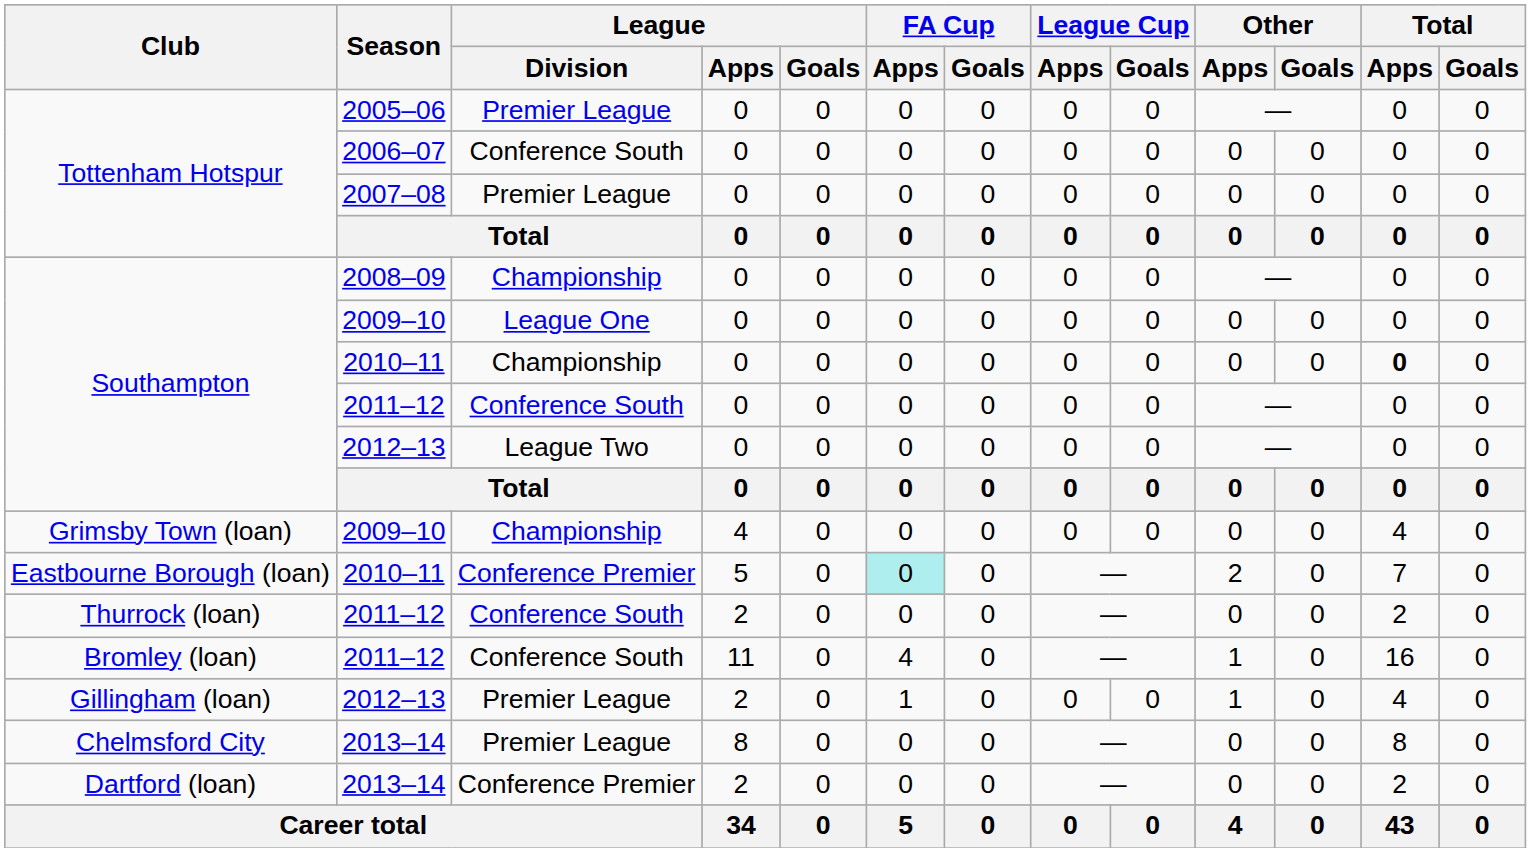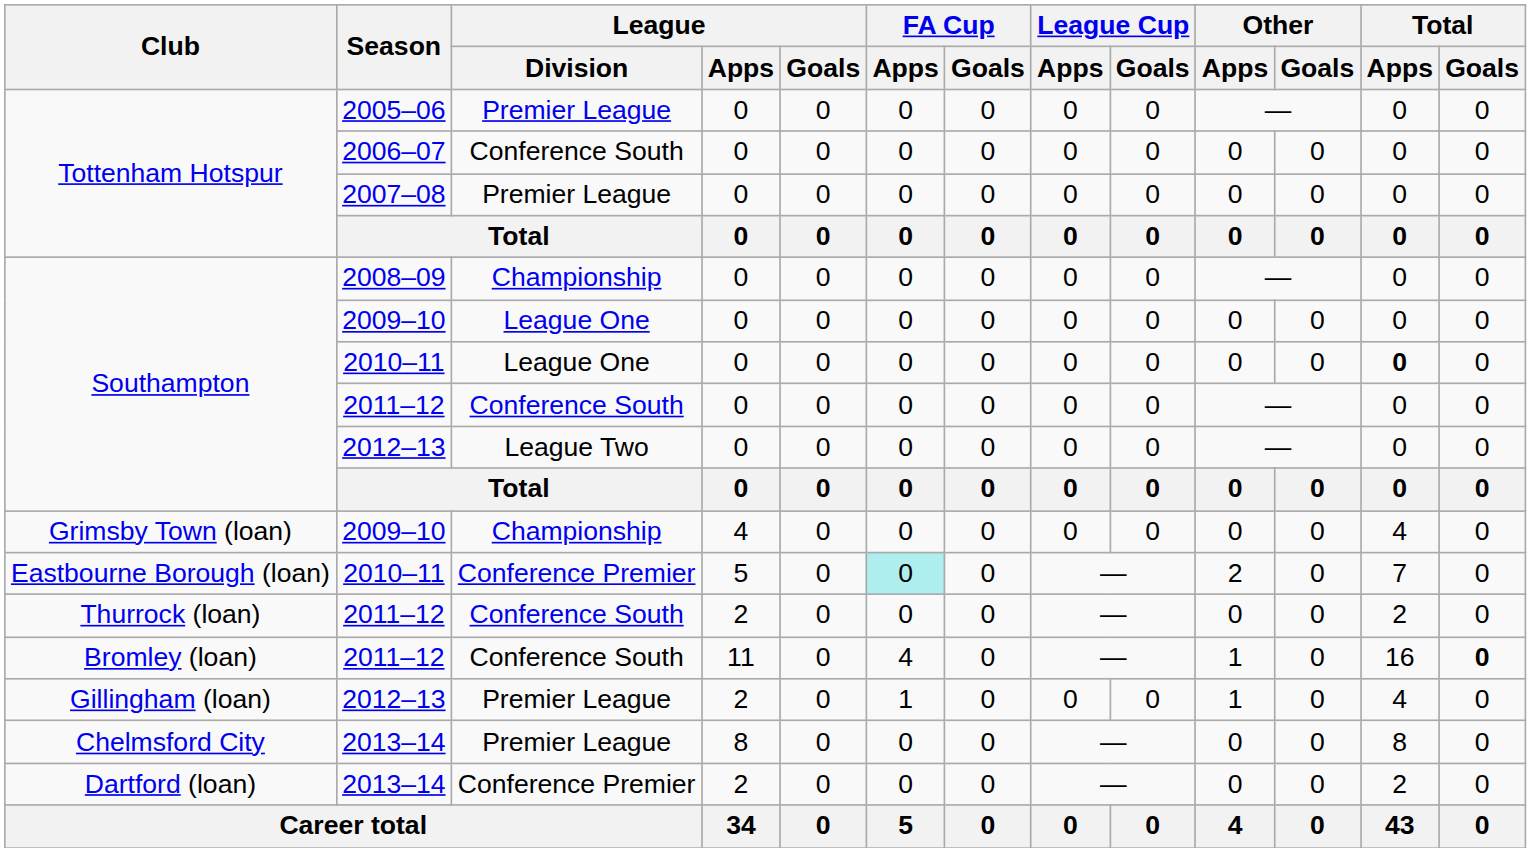Southampton / 2010–11 | League / Division: Championship -> League One
Bromley (loan) | Total / Goals: normal -> bold
